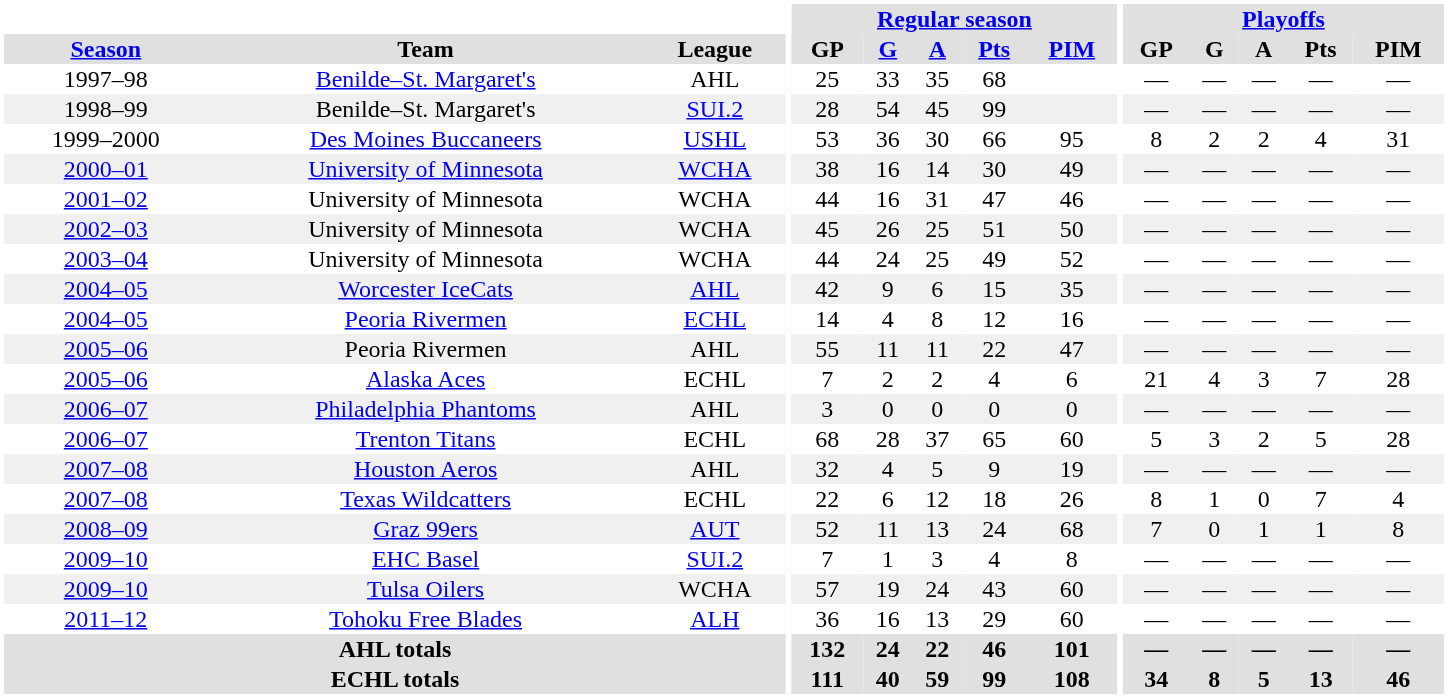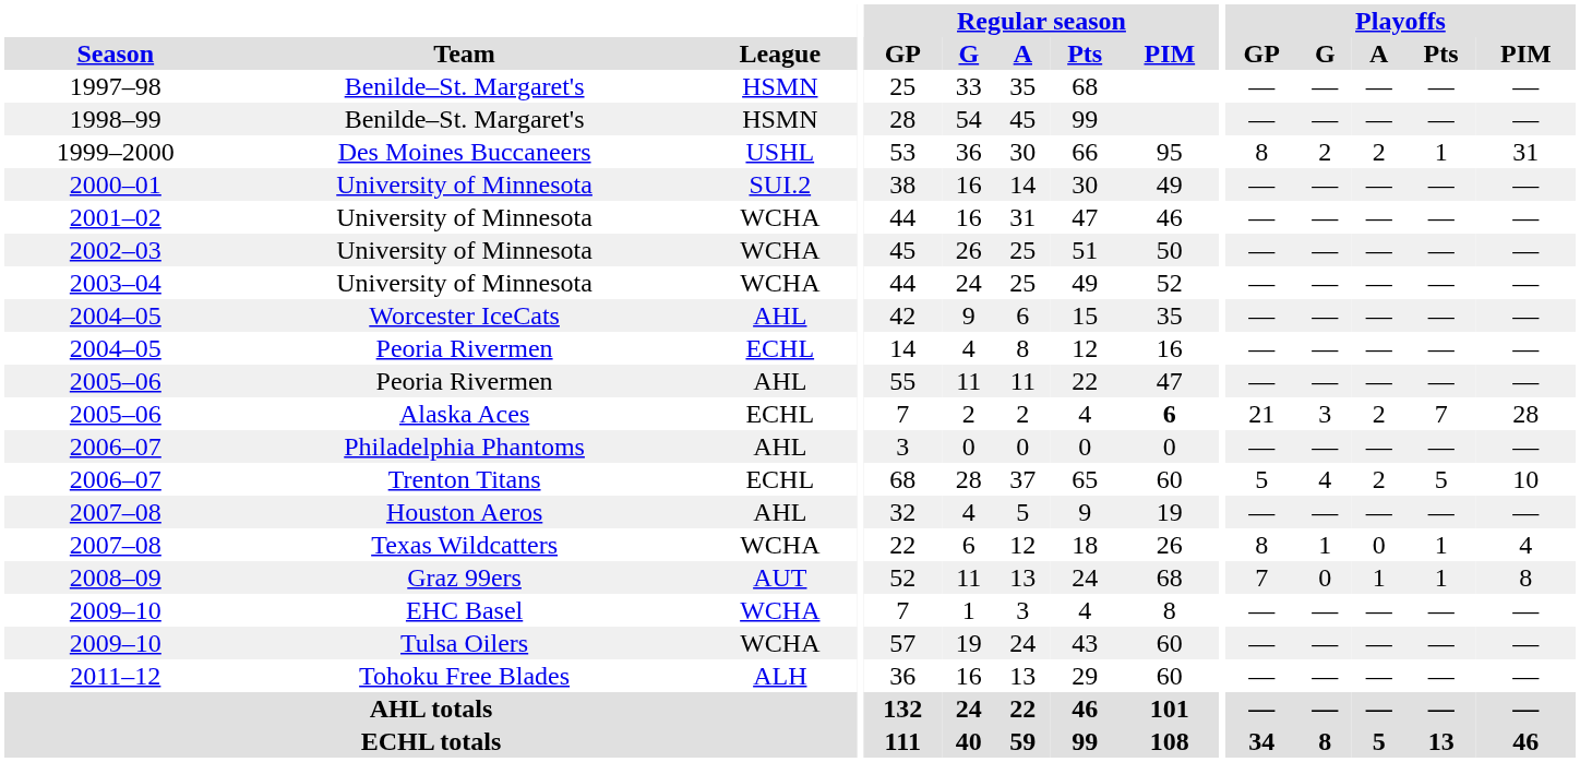1997–98 | League: AHL -> HSMN
1998–99 | League: SUI.2 -> HSMN
1999–2000 | Playoffs / Pts: 4 -> 1
2000–01 | League: WCHA -> SUI.2
2005–06 / Alaska Aces | Regular season / PIM: normal -> bold
2005–06 / Alaska Aces | Playoffs / G: 4 -> 3
2005–06 / Alaska Aces | Playoffs / A: 3 -> 2
2006–07 / Trenton Titans | Playoffs / G: 3 -> 4
2006–07 / Trenton Titans | Playoffs / PIM: 28 -> 10
2007–08 / Texas Wildcatters | League: ECHL -> WCHA
2007–08 / Texas Wildcatters | Playoffs / Pts: 7 -> 1
2009–10 / EHC Basel | League: SUI.2 -> WCHA
